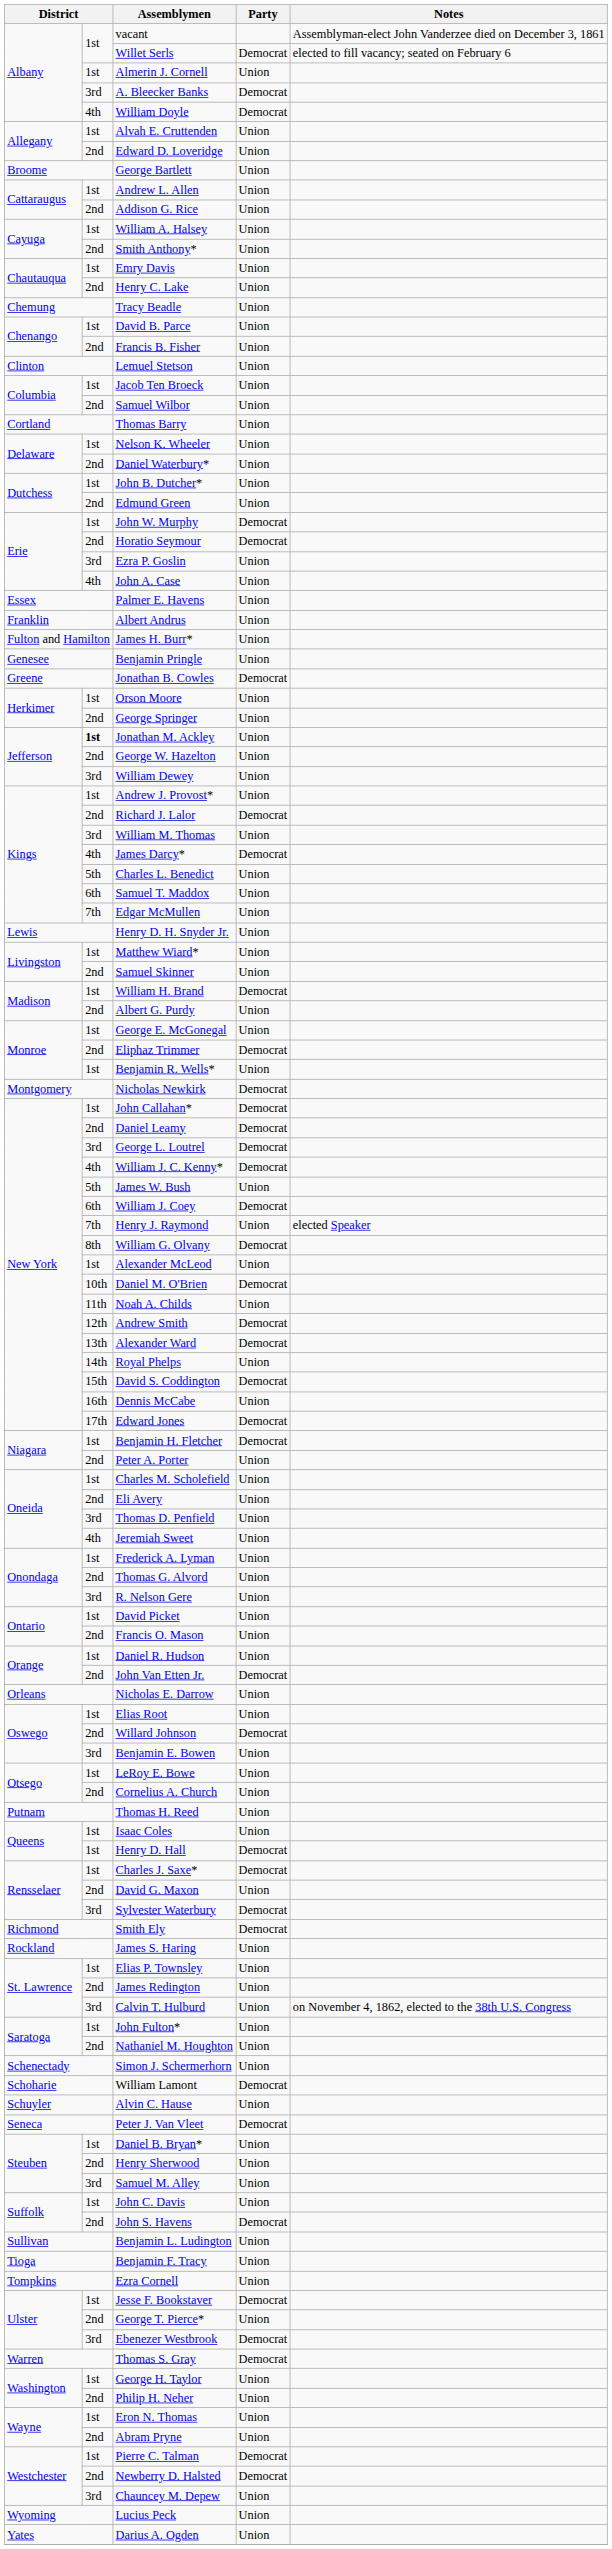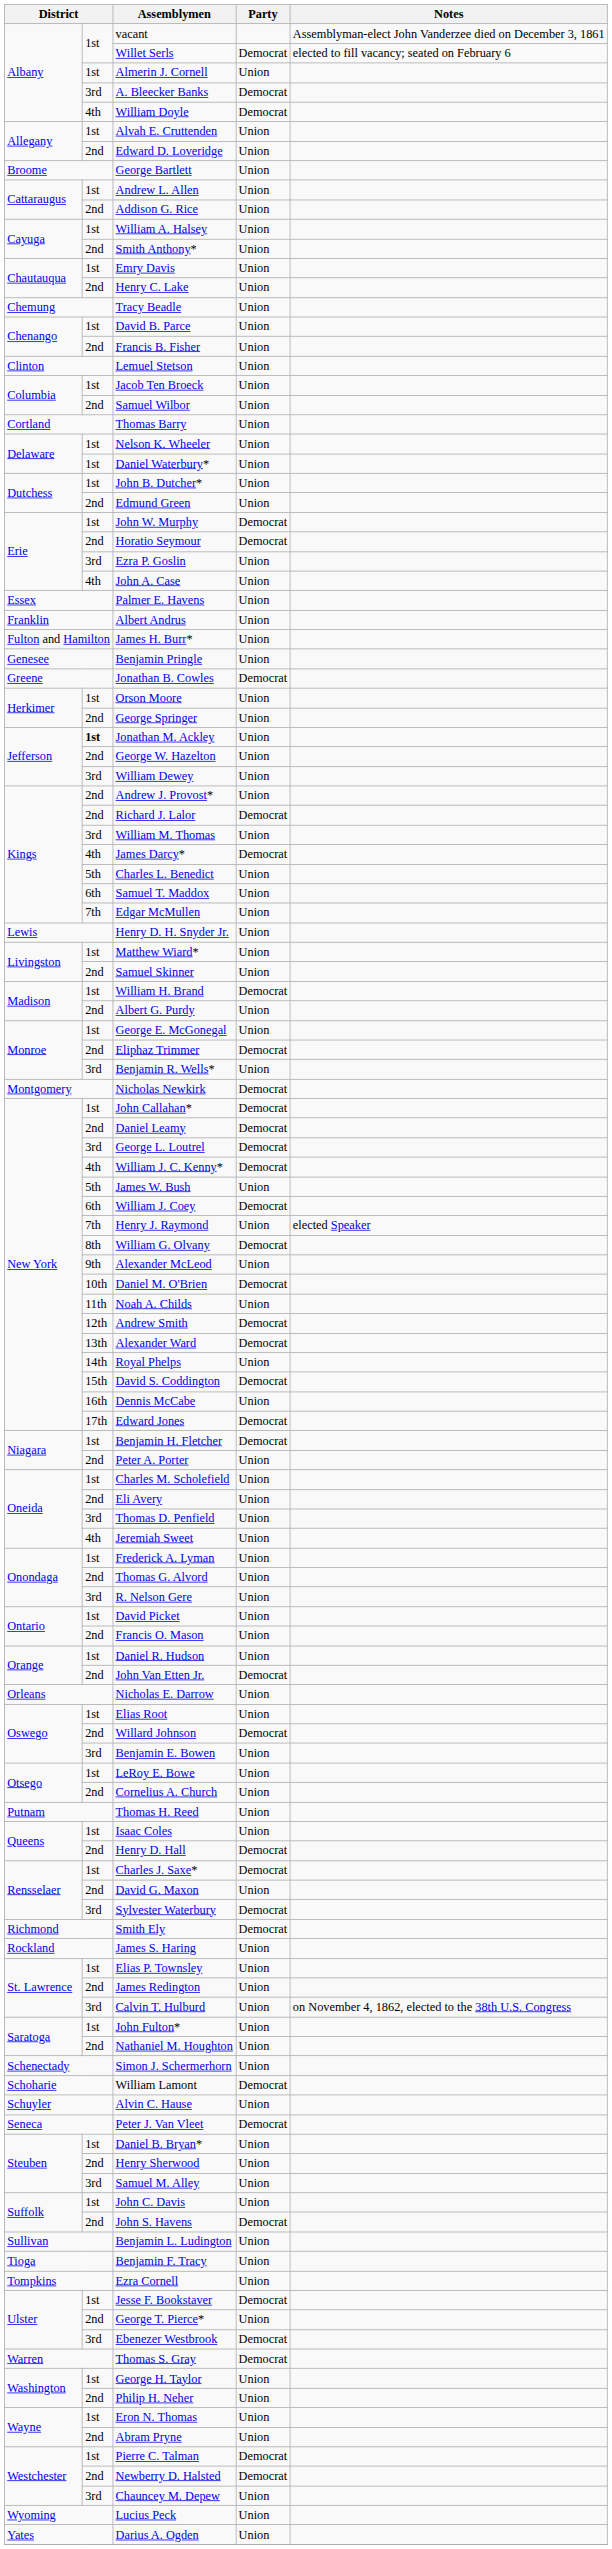Daniel Waterbury* | column 2: 2nd -> 1st
Andrew J. Provost* | column 2: 1st -> 2nd
Benjamin R. Wells* | column 2: 1st -> 3rd
Alexander McLeod | column 2: 1st -> 9th
Henry D. Hall | column 2: 1st -> 2nd
